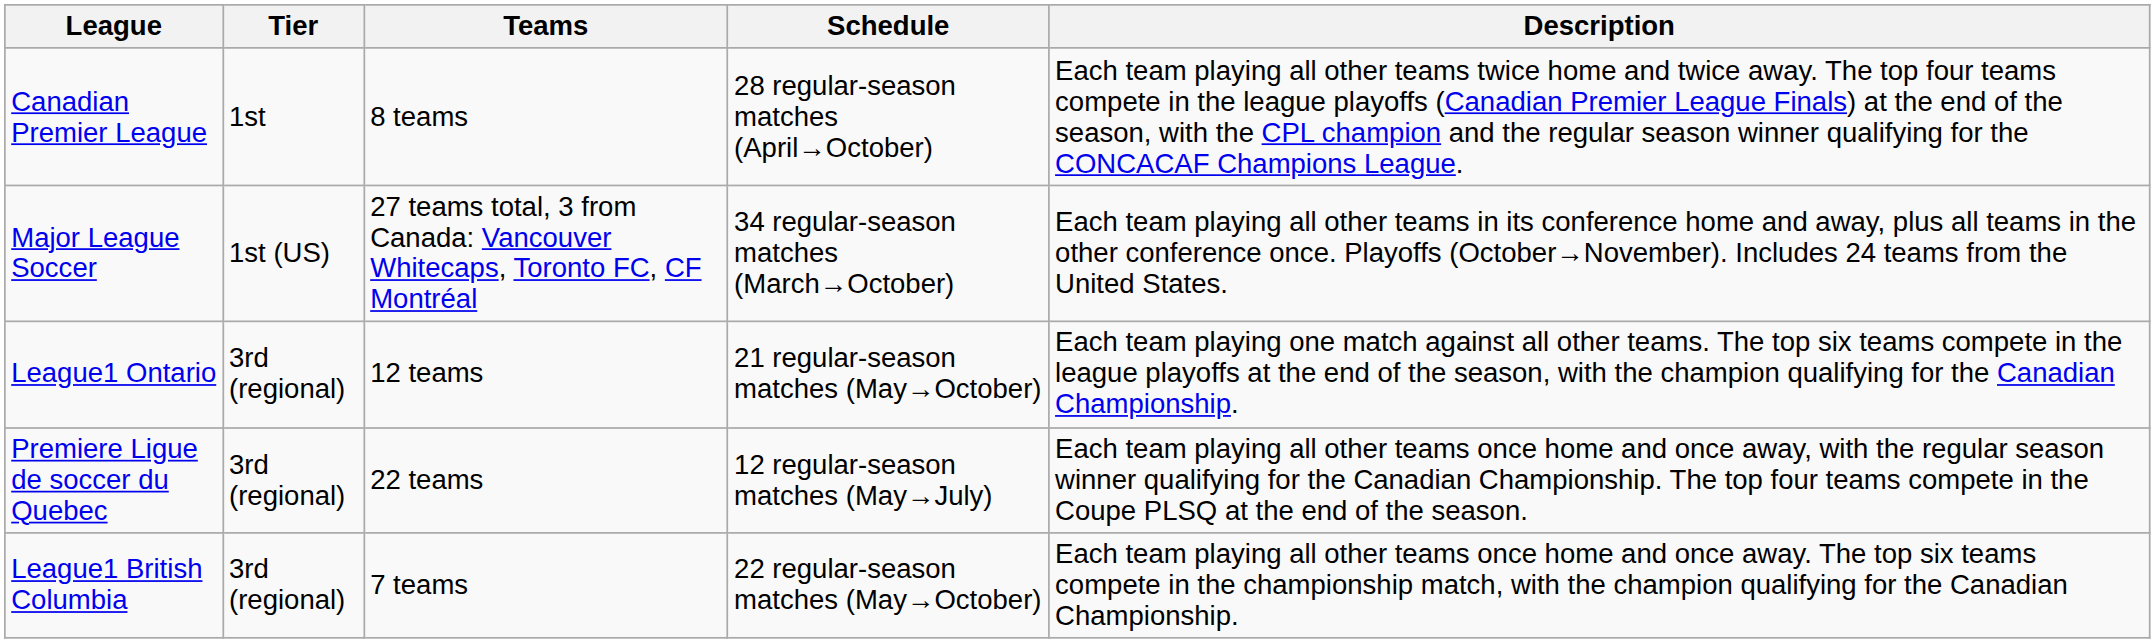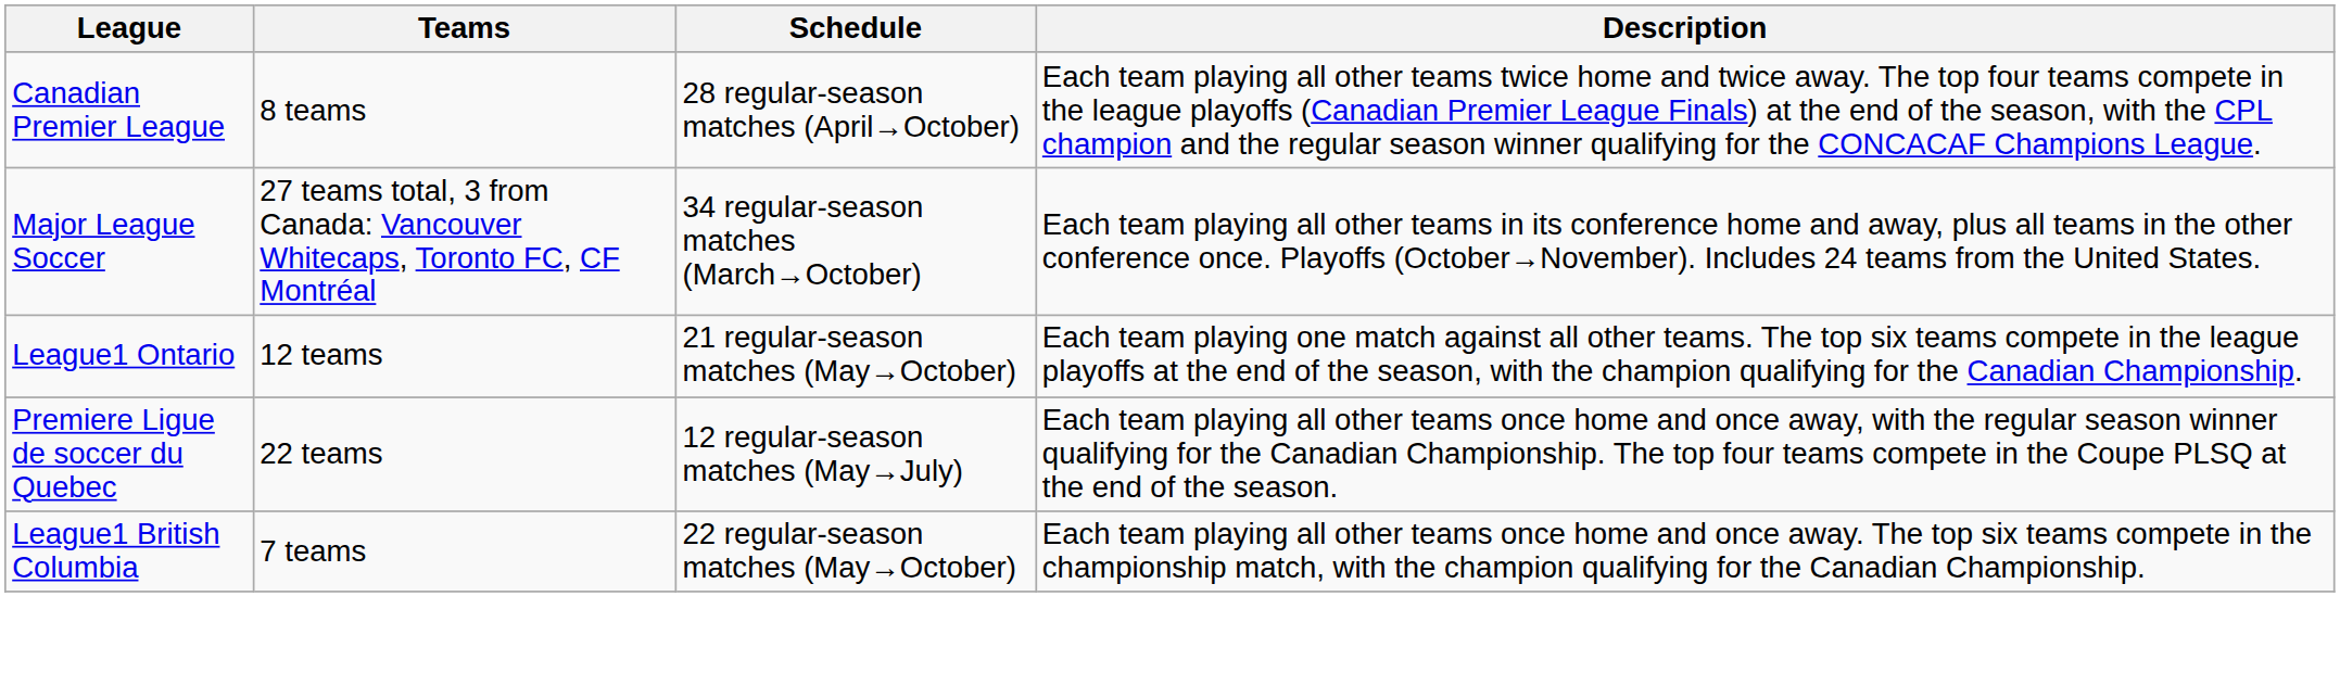- column: Tier | 1st | 1st (US) | 3rd (regional) | 3rd (regional) | 3rd (regional)
